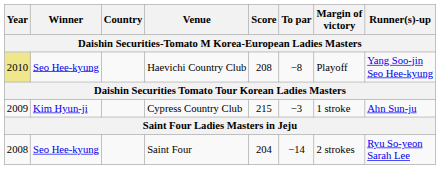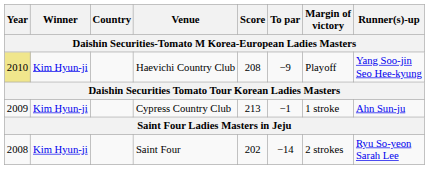Haevichi Country Club | Winner: Seo Hee-kyung -> Kim Hyun-ji
Haevichi Country Club | To par: −8 -> −9
Cypress Country Club | Score: 215 -> 213
Cypress Country Club | To par: −3 -> −1
Saint Four | Winner: Seo Hee-kyung -> Kim Hyun-ji
Saint Four | Score: 204 -> 202
